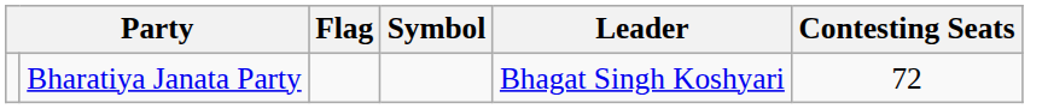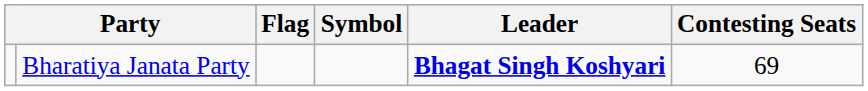Bharatiya Janata Party | Leader: normal -> bold
Bharatiya Janata Party | Contesting Seats: 72 -> 69
